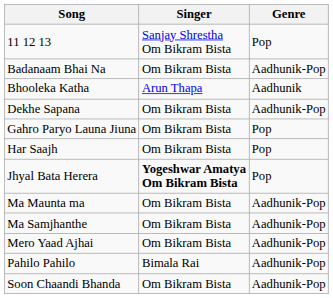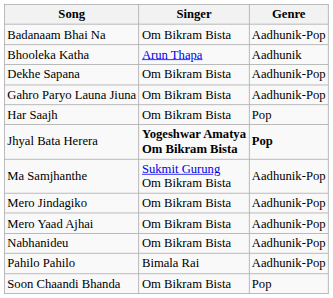- row: 11 12 13 | Sanjay Shrestha Om Bikram Bista | Pop
Gahro Paryo Launa Jiuna | Genre: Pop -> Aadhunik-Pop
Jhyal Bata Herera | Genre: normal -> bold
- row: Ma Maunta ma | Om Bikram Bista | Aadhunik-Pop
Ma Samjhanthe | Singer: Om Bikram Bista -> Sukmit Gurung Om Bikram Bista
+ row: Mero Jindagiko | Om Bikram Bista | Aadhunik-Pop
+ row: Nabhanideu | Om Bikram Bista | Aadhunik-Pop
Soon Chaandi Bhanda | Genre: Aadhunik-Pop -> Pop
